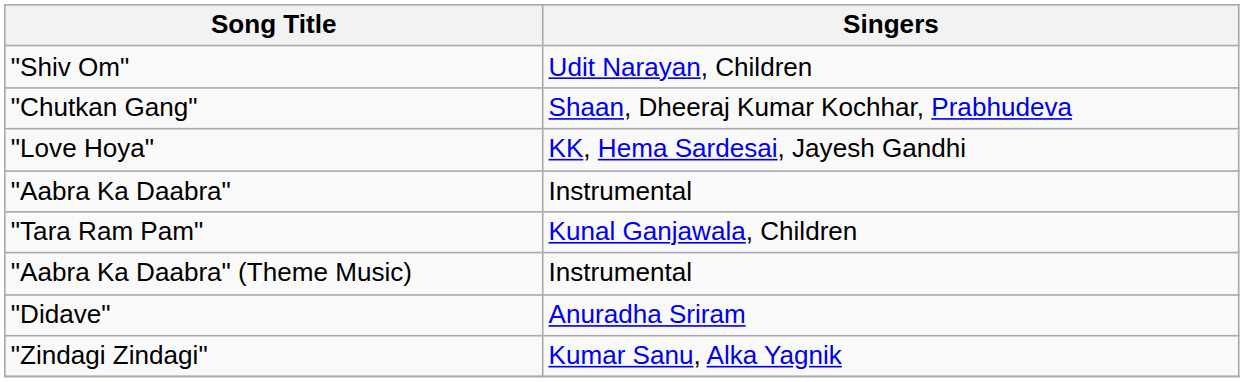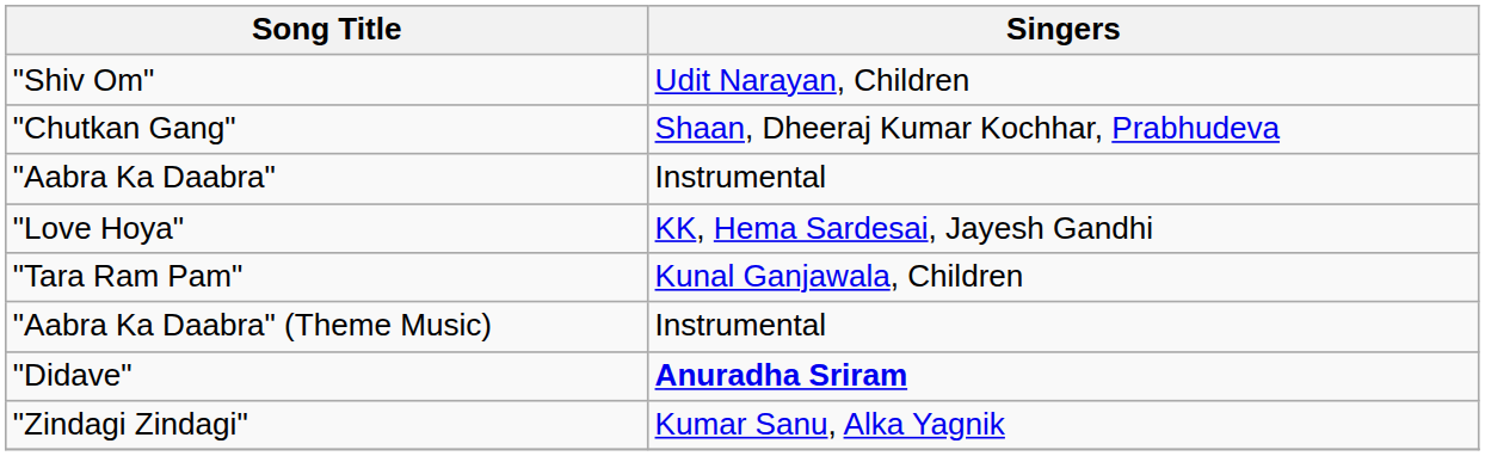rows swapped: "Love Hoya" <-> "Aabra Ka Daabra"
"Didave" | Singers: normal -> bold
